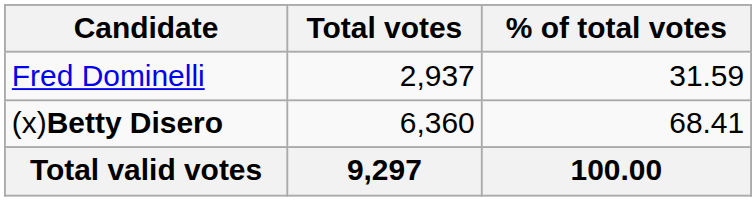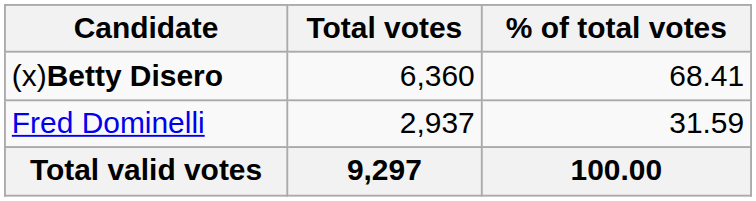rows swapped: (x)Betty Disero <-> Fred Dominelli
